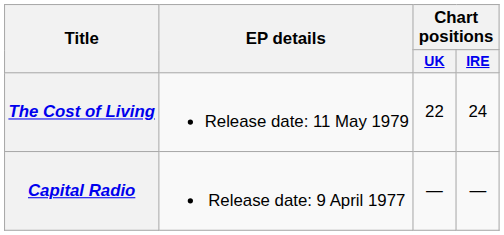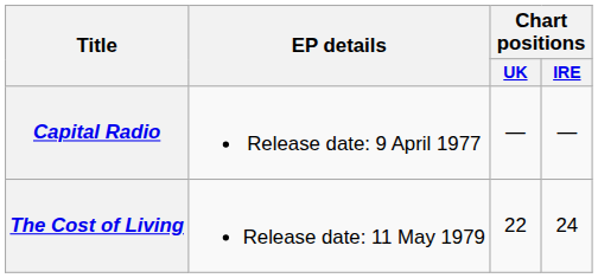rows swapped: Capital Radio <-> The Cost of Living
